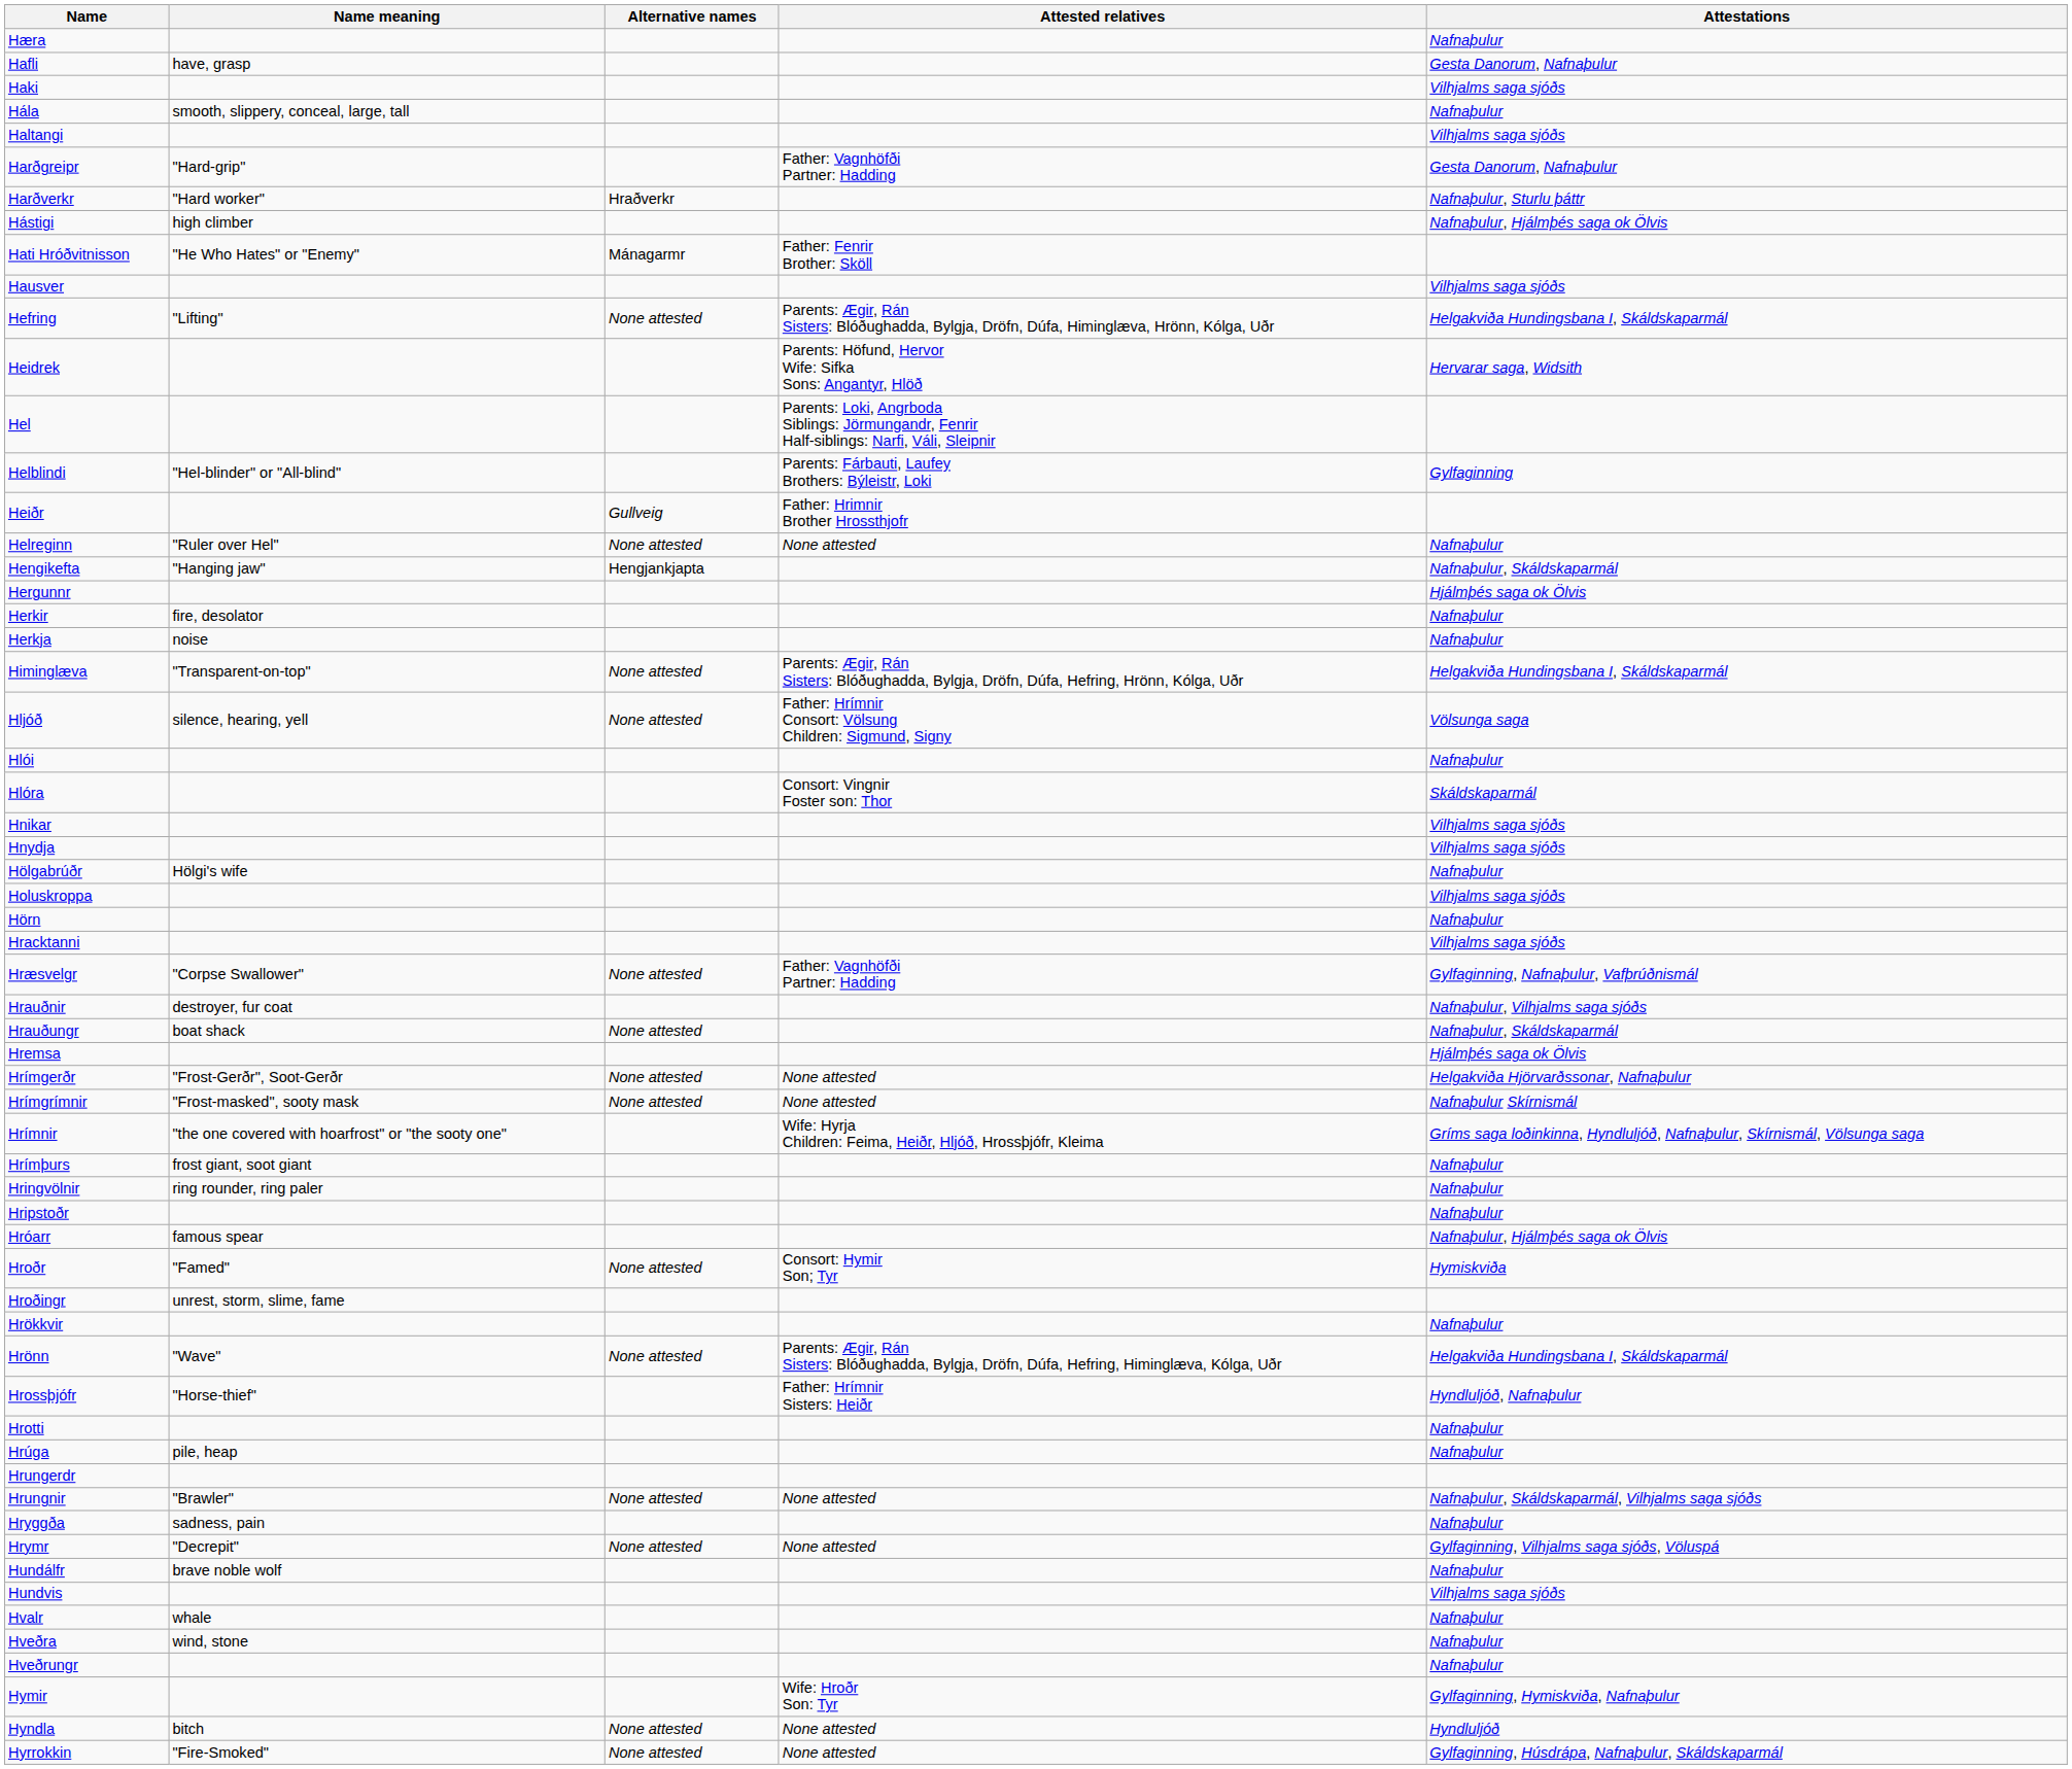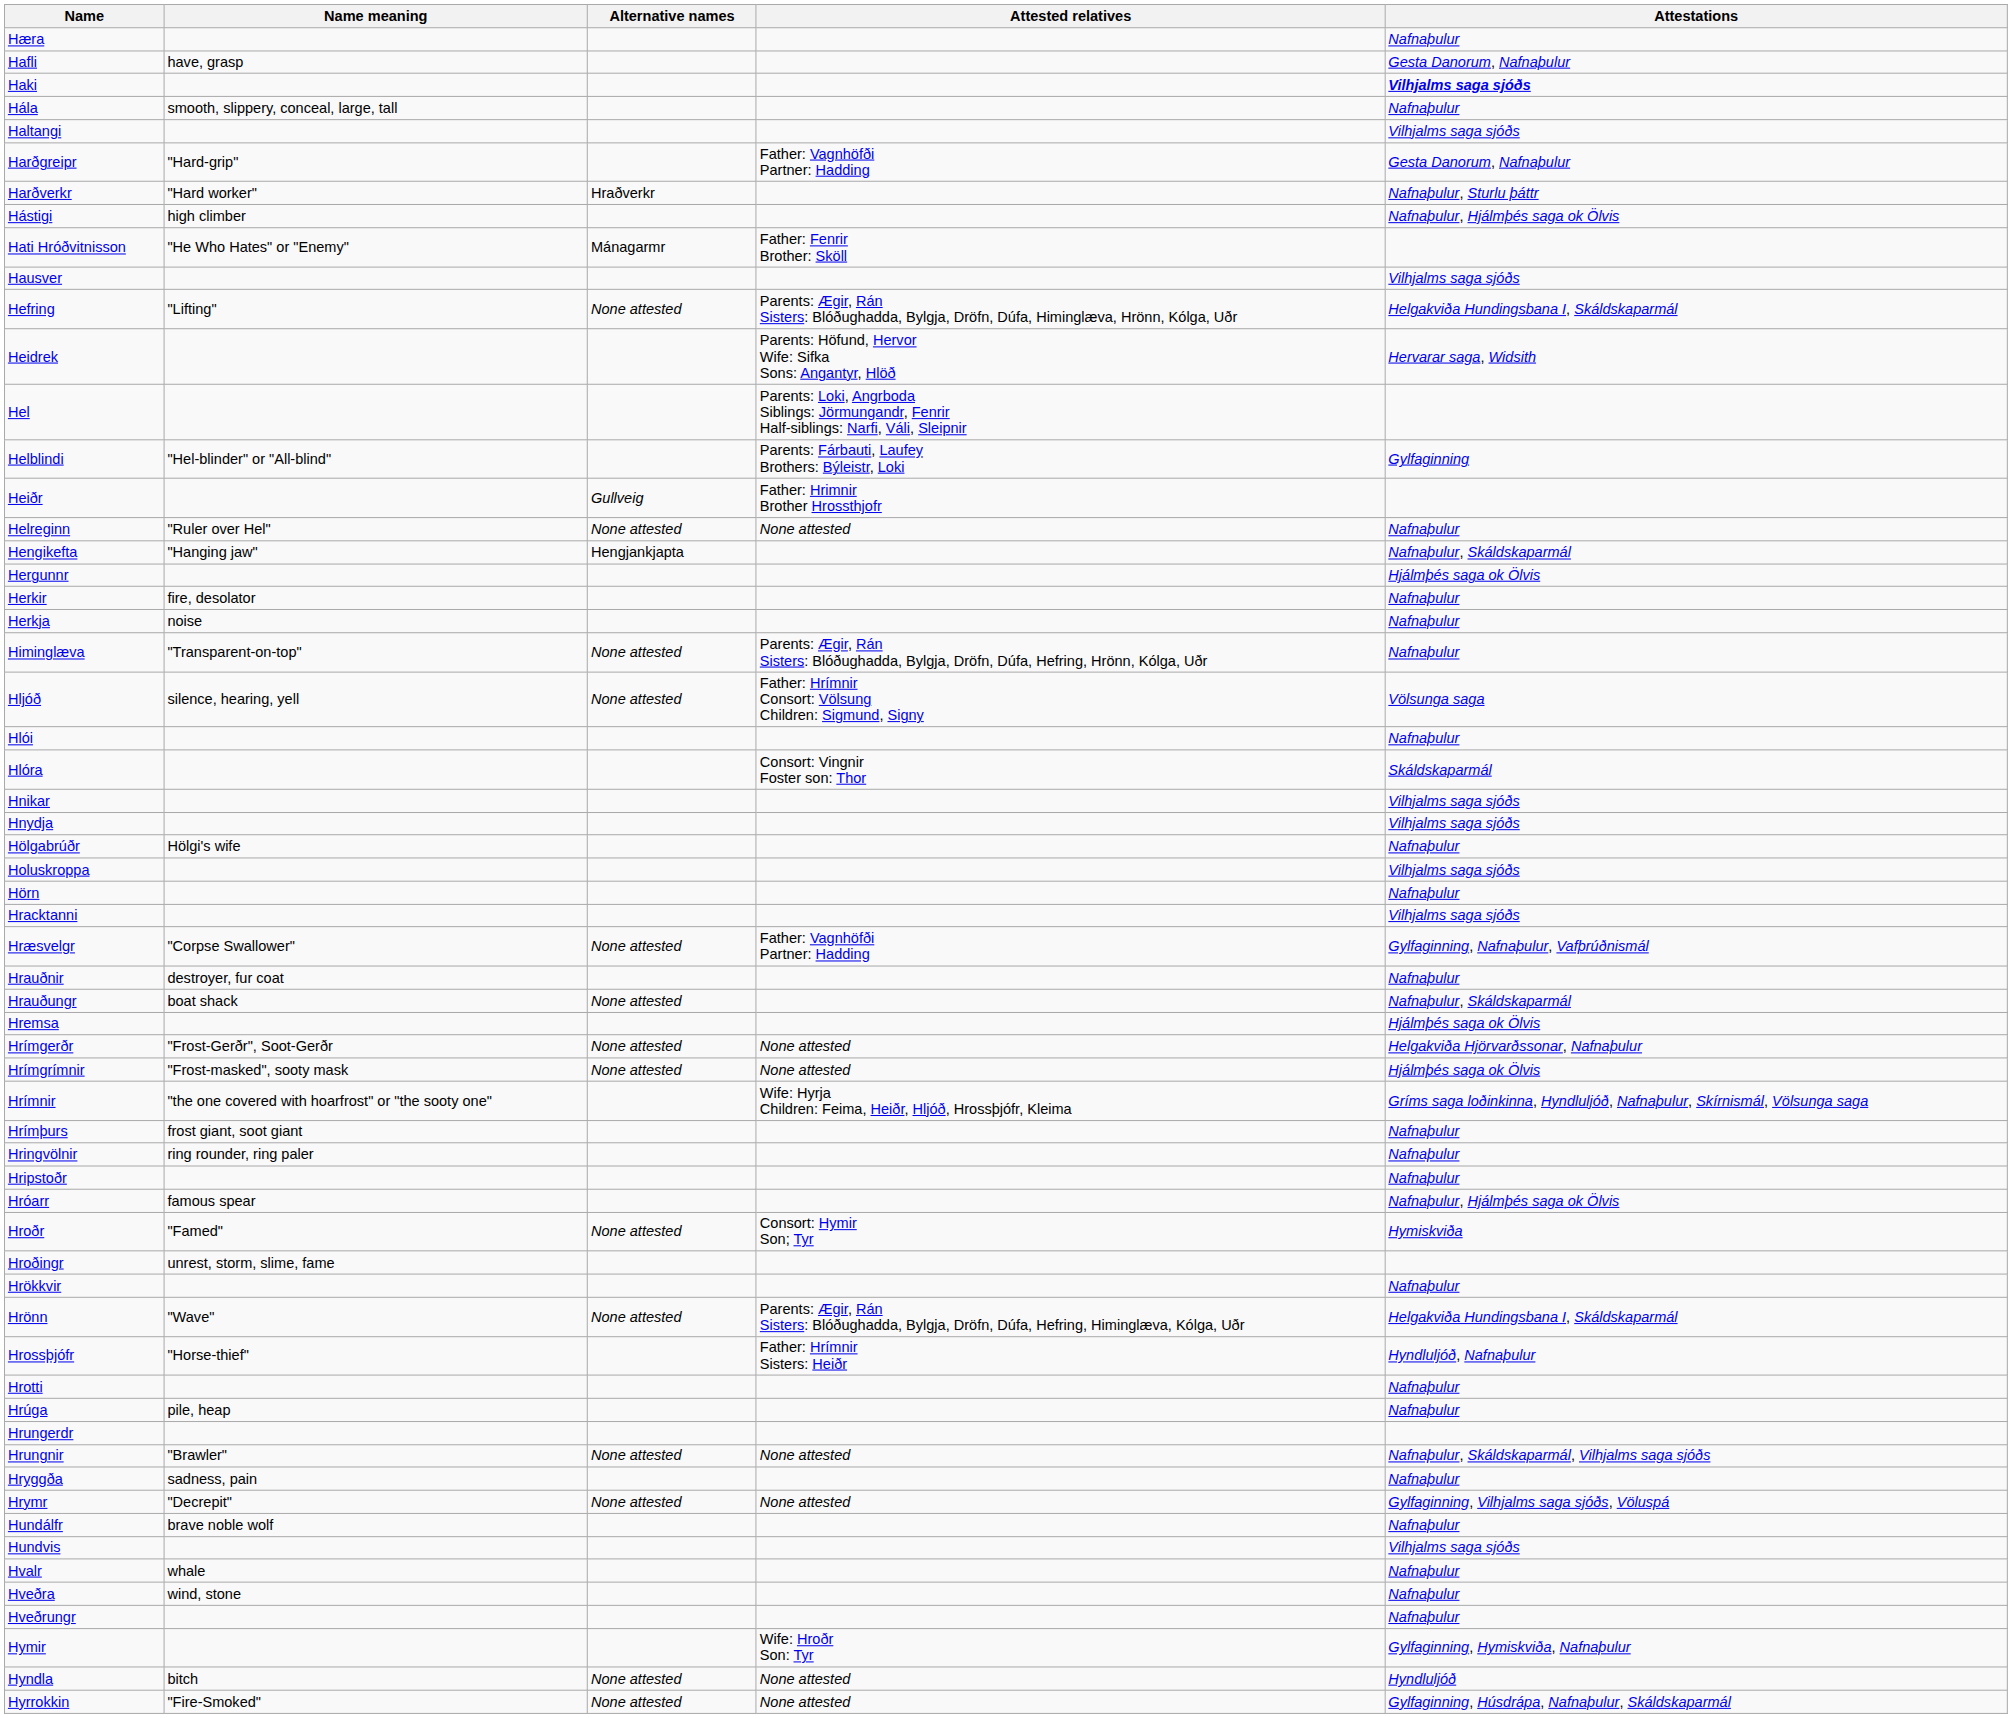Haki | Attestations: normal -> bold
Himinglæva | Attestations: Helgakviða Hundingsbana I, Skáldskaparmál -> Nafnaþulur
Hrauðnir | Attestations: Nafnaþulur, Vilhjalms saga sjóðs -> Nafnaþulur
Hrímgrímnir | Attestations: Nafnaþulur Skírnismál -> Hjálmþés saga ok Ölvis
